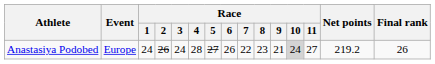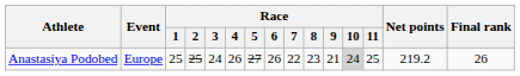Anastasiya Podobed | Race / 1: 24 -> 25
Anastasiya Podobed | Race / 2: 26 -> 25
Anastasiya Podobed | Race / 4: 28 -> 26
Anastasiya Podobed | Race / 11: 27 -> 25
